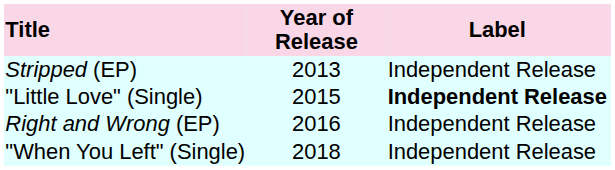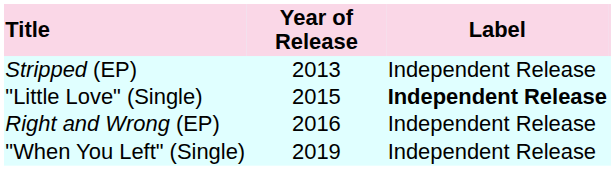"When You Left" (Single) | Year of Release: 2018 -> 2019
